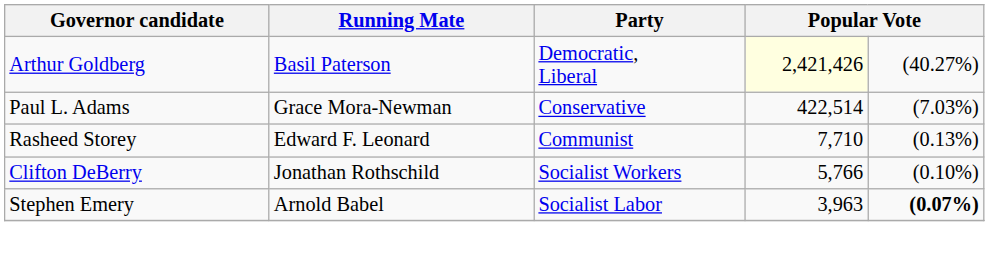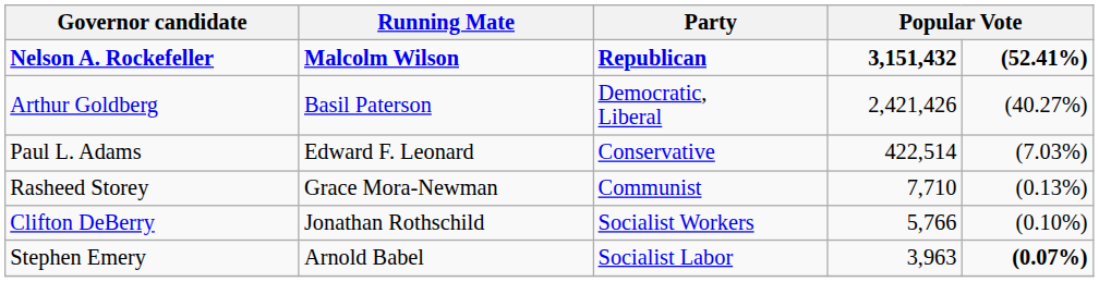+ row: Nelson A. Rockefeller | Malcolm Wilson | Republican | 3,151,432 | (52.41%)
Arthur Goldberg | column 4: lightyellow background -> no background
Paul L. Adams | Running Mate: Grace Mora-Newman -> Edward F. Leonard
Rasheed Storey | Running Mate: Edward F. Leonard -> Grace Mora-Newman
